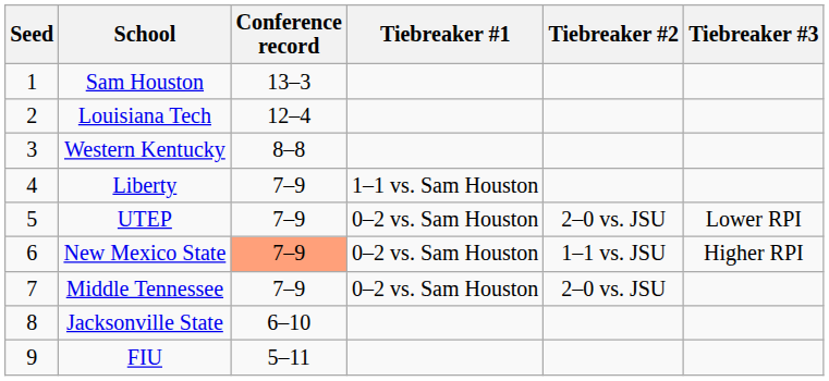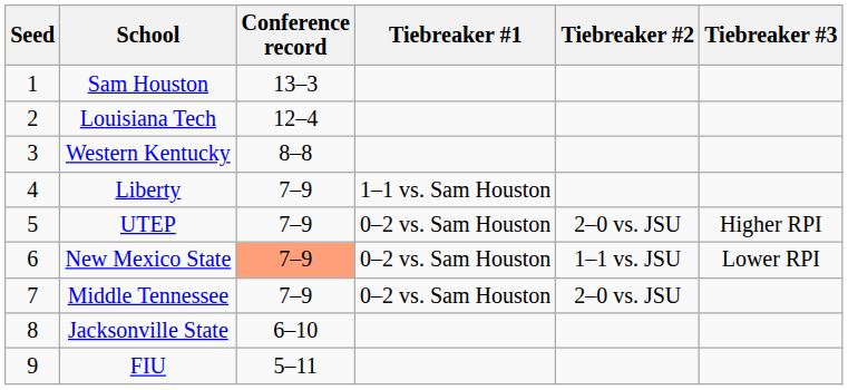UTEP | Tiebreaker #3: Lower RPI -> Higher RPI
New Mexico State | Tiebreaker #3: Higher RPI -> Lower RPI
